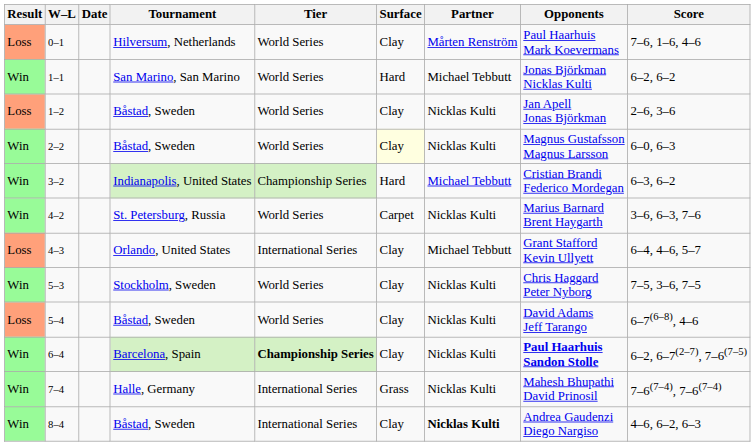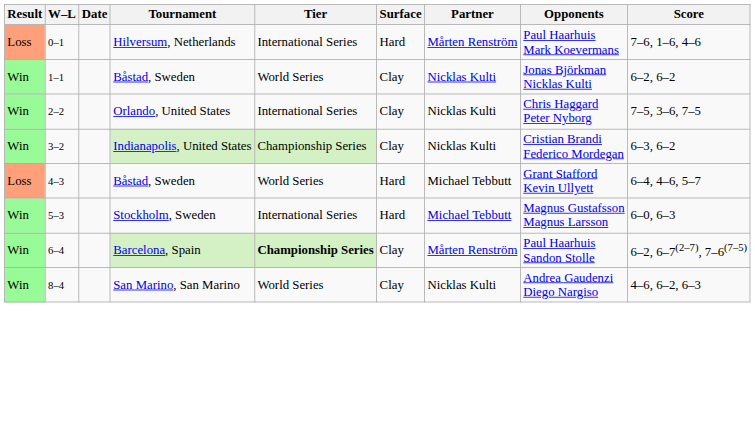0–1 | Tier: World Series -> International Series
0–1 | Surface: Clay -> Hard
1–1 | Tournament: San Marino, San Marino -> Båstad, Sweden
1–1 | Surface: Hard -> Clay
1–1 | Partner: Michael Tebbutt -> Nicklas Kulti
- row: Loss | 1–2 | Båstad, Sweden | World Series | Clay | Nicklas Kulti | Jan Apell Jonas Björkman | 2–6, 3–6
2–2 | Tournament: Båstad, Sweden -> Orlando, United States
2–2 | Tier: World Series -> International Series
2–2 | Surface: lightyellow background -> no background
2–2 | Opponents: Magnus Gustafsson Magnus Larsson -> Chris Haggard Peter Nyborg
2–2 | Score: 6–0, 6–3 -> 7–5, 3–6, 7–5
3–2 | Surface: Hard -> Clay
3–2 | Partner: Michael Tebbutt -> Nicklas Kulti
- row: Win | 4–2 | St. Petersburg, Russia | World Series | Carpet | Nicklas Kulti | Marius Barnard Brent Haygarth | 3–6, 6–3, 7–6
4–3 | Tournament: Orlando, United States -> Båstad, Sweden
4–3 | Tier: International Series -> World Series
4–3 | Surface: Clay -> Hard
5–3 | Tier: World Series -> International Series
5–3 | Surface: Clay -> Hard
5–3 | Partner: Nicklas Kulti -> Michael Tebbutt
5–3 | Opponents: Chris Haggard Peter Nyborg -> Magnus Gustafsson Magnus Larsson
5–3 | Score: 7–5, 3–6, 7–5 -> 6–0, 6–3
- row: Loss | 5–4 | Båstad, Sweden | World Series | Clay | Nicklas Kulti | David Adams Jeff Tarango | 6–7(6–8), 4–6
6–4 | Partner: Nicklas Kulti -> Mårten Renström
6–4 | Opponents: bold -> normal
- row: Win | 7–4 | Halle, Germany | International Series | Grass | Nicklas Kulti | Mahesh Bhupathi David Prinosil | 7–6(7–4), 7–6(7–4)
8–4 | Tournament: Båstad, Sweden -> San Marino, San Marino
8–4 | Tier: International Series -> World Series
8–4 | Partner: bold -> normal
